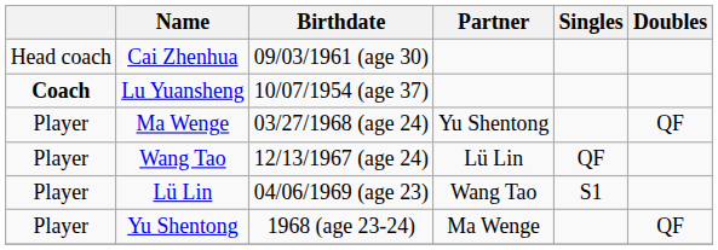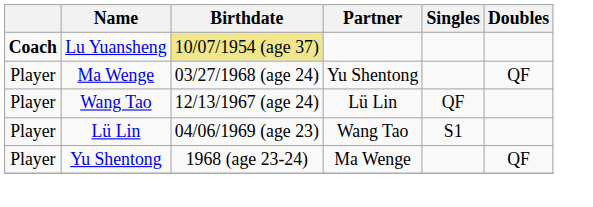- row: Head coach | Cai Zhenhua | 09/03/1961 (age 30)
Lu Yuansheng | Birthdate: no background -> khaki background
